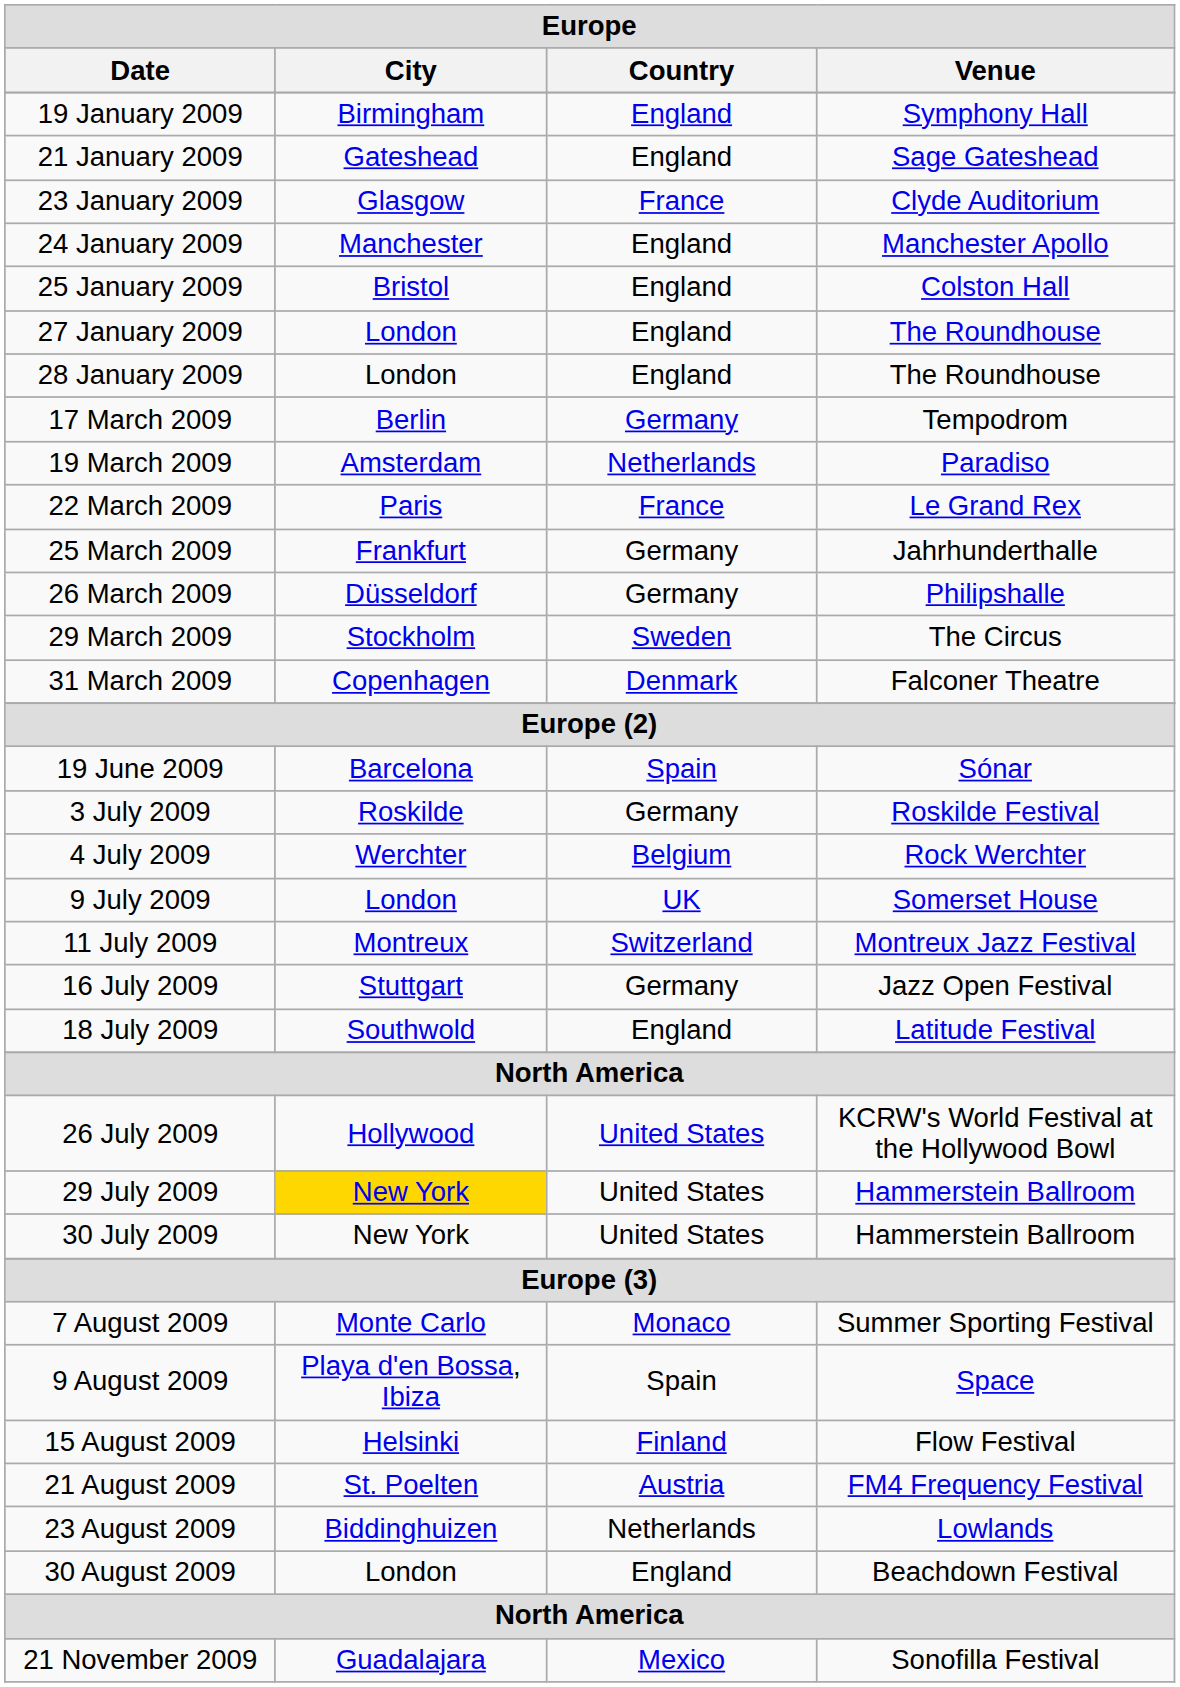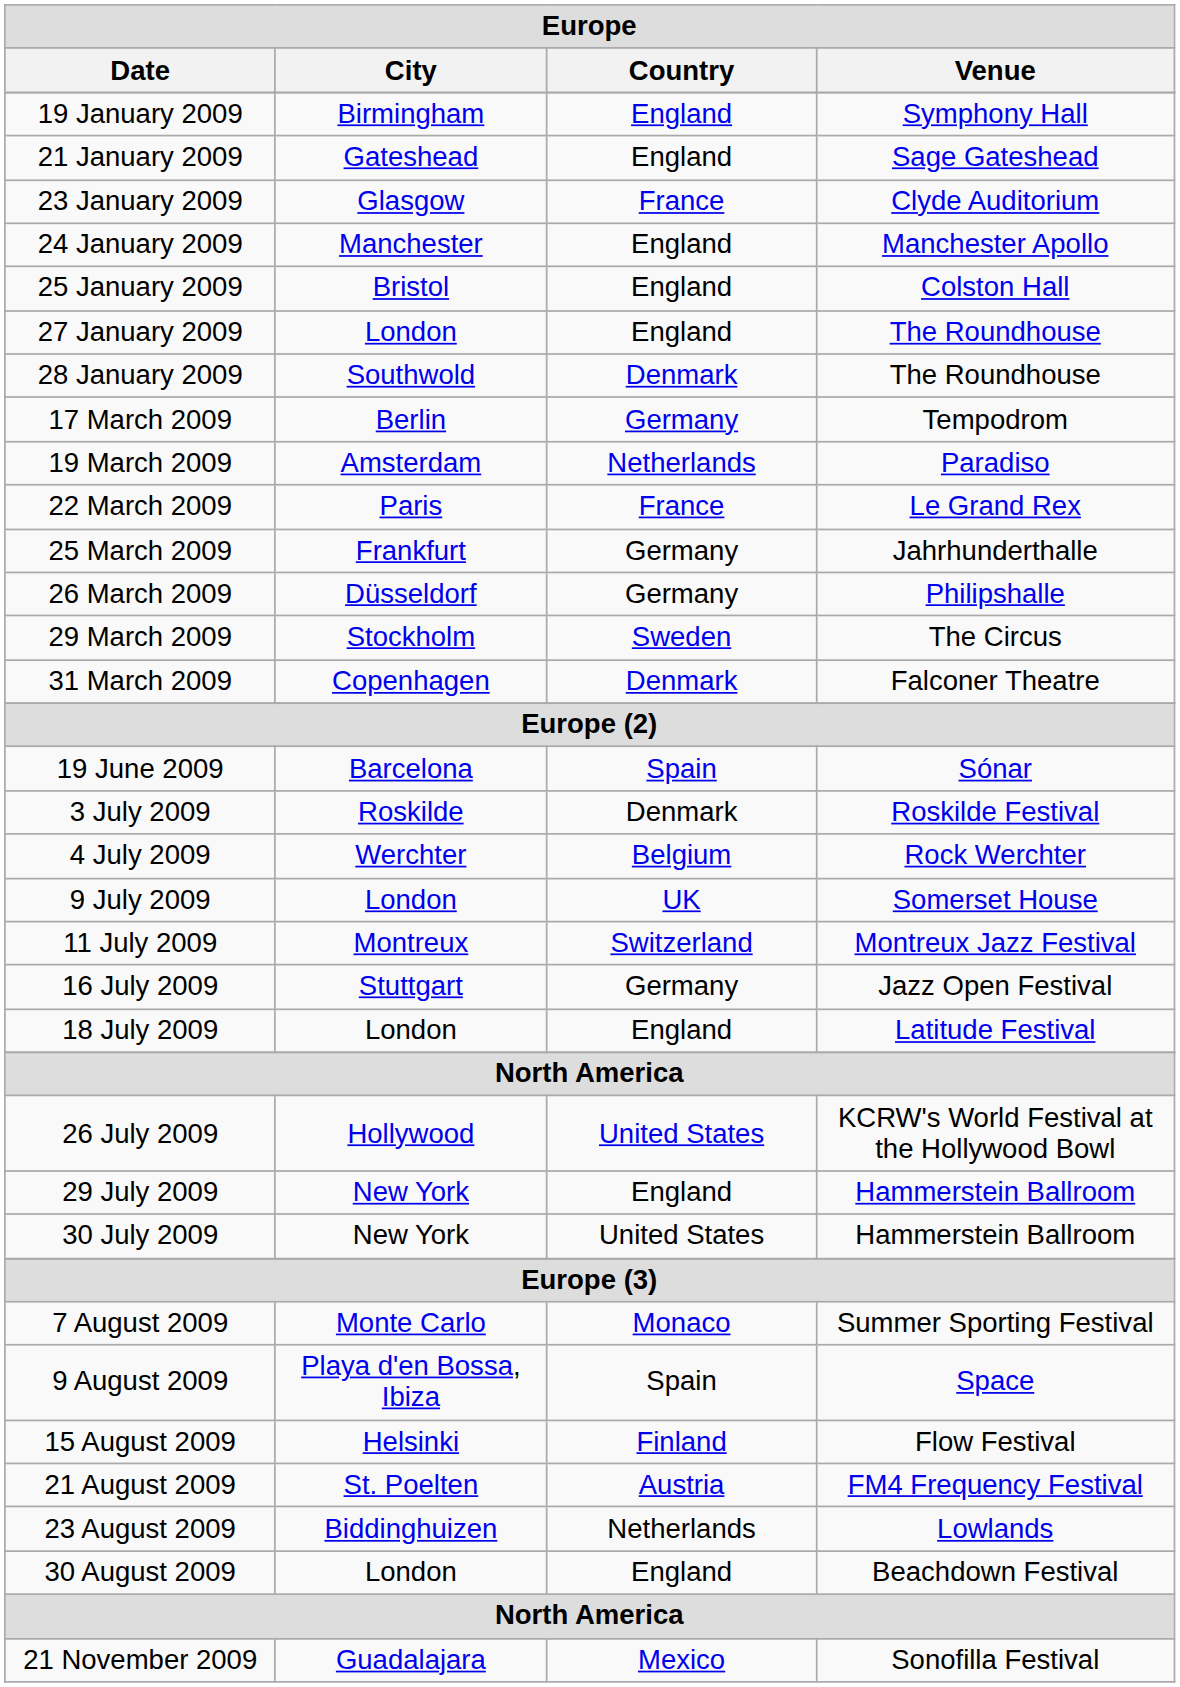28 January 2009 | City: London -> Southwold
28 January 2009 | Country: England -> Denmark
3 July 2009 | Country: Germany -> Denmark
18 July 2009 | City: Southwold -> London
29 July 2009 | City: gold background -> no background
29 July 2009 | Country: United States -> England
